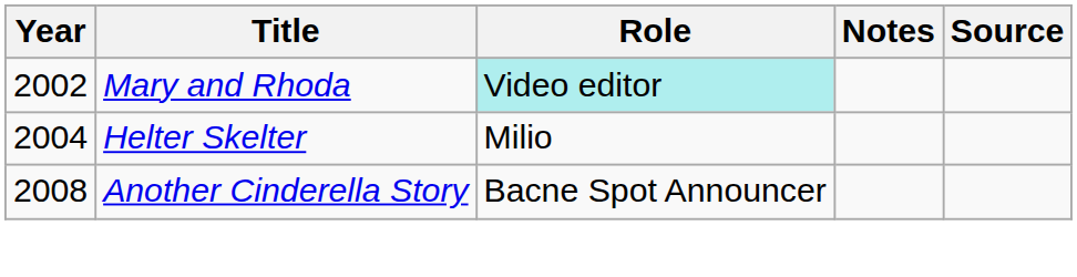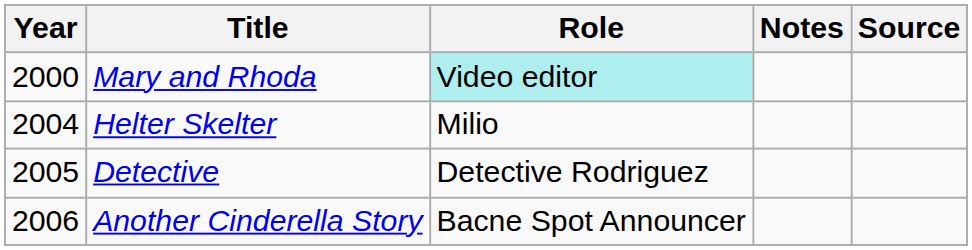Mary and Rhoda | Year: 2002 -> 2000
+ row: 2005 | Detective | Detective Rodriguez
Another Cinderella Story | Year: 2008 -> 2006
